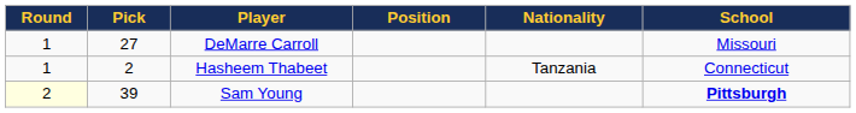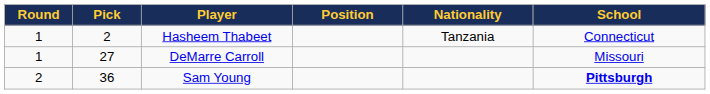rows swapped: Hasheem Thabeet <-> DeMarre Carroll
Sam Young | Round: lightyellow background -> no background
Sam Young | Pick: 39 -> 36
